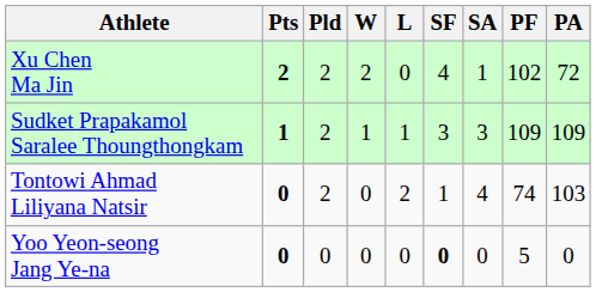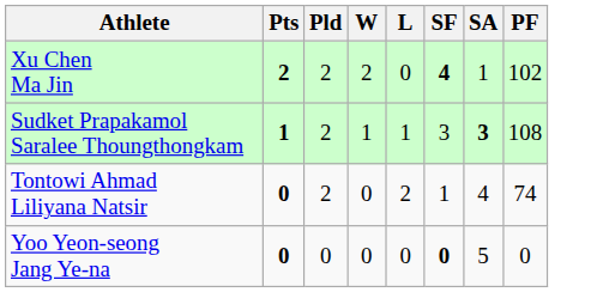- column: PA | 72 | 109 | 103 | 0
Xu Chen Ma Jin | SF: normal -> bold
Sudket Prapakamol Saralee Thoungthongkam | SA: normal -> bold
Sudket Prapakamol Saralee Thoungthongkam | PF: 109 -> 108
Yoo Yeon-seong Jang Ye-na | SA: 0 -> 5
Yoo Yeon-seong Jang Ye-na | PF: 5 -> 0
